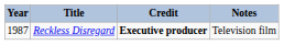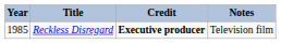Reckless Disregard | Year: 1987 -> 1985
